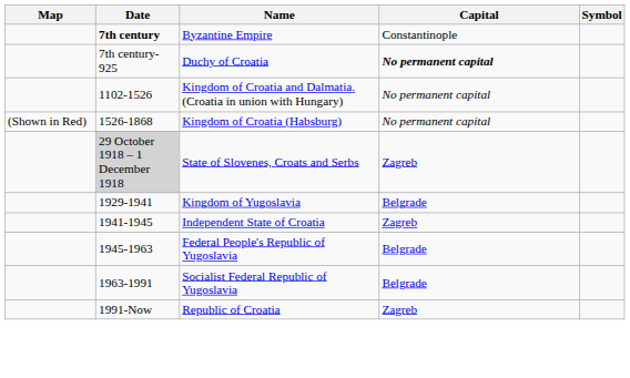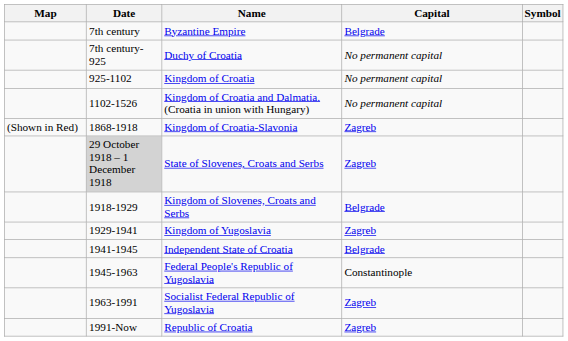Byzantine Empire | Date: bold -> normal
Byzantine Empire | Capital: Constantinople -> Belgrade
Duchy of Croatia | Capital: bold -> normal
+ row: 925-1102 | Kingdom of Croatia | No permanent capital
- row: (Shown in Red) | 1526-1868 | Kingdom of Croatia (Habsburg) | No permanent capital
+ row: (Shown in Red) | 1868-1918 | Kingdom of Croatia-Slavonia | Zagreb
+ row: 1918-1929 | Kingdom of Slovenes, Croats and Serbs | Belgrade
Kingdom of Yugoslavia | Capital: Belgrade -> Zagreb
Independent State of Croatia | Capital: Zagreb -> Belgrade
Federal People's Republic of Yugoslavia | Capital: Belgrade -> Constantinople
Socialist Federal Republic of Yugoslavia | Capital: Belgrade -> Zagreb
